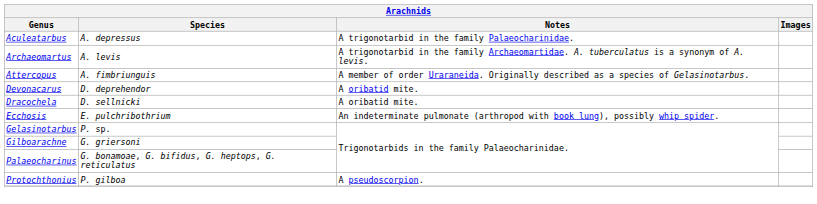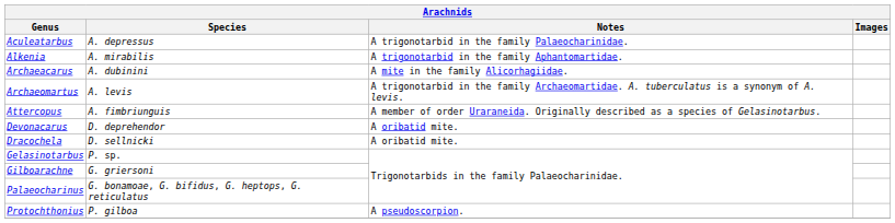+ row: Alkenia | A. mirabilis | A trigonotarbid in the family Aphantomartidae.
+ row: Archaeacarus | A. dubinini | A mite in the family Alicorhagiidae.
- row: Ecchosis | E. pulchribothrium | An indeterminate pulmonate (arthropod with book lung), possibly whip spider.
